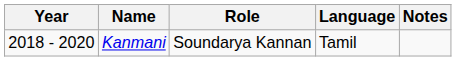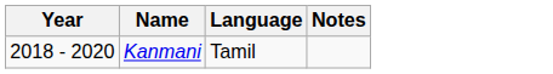- column: Role | Soundarya Kannan
